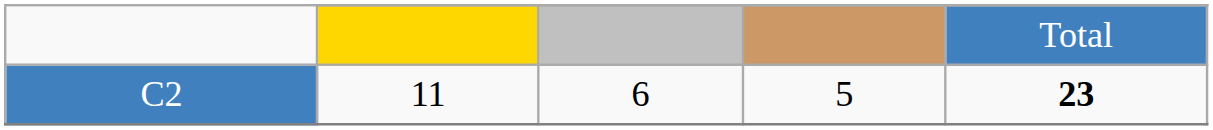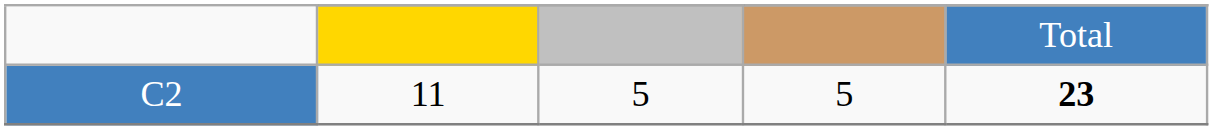C2 | column 3: 6 -> 5
